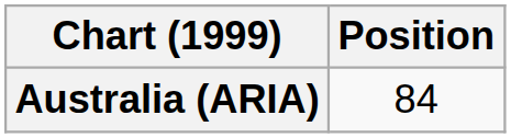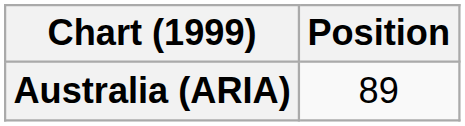Australia (ARIA) | Position: 84 -> 89
